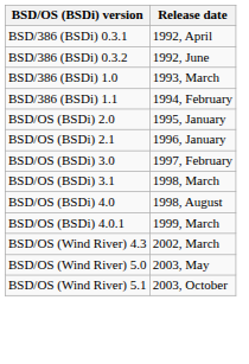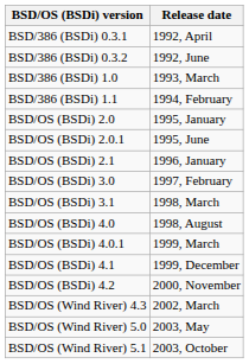+ row: BSD/OS (BSDi) 2.0.1 | 1995, June
+ row: BSD/OS (BSDi) 4.1 | 1999, December
+ row: BSD/OS (BSDi) 4.2 | 2000, November
